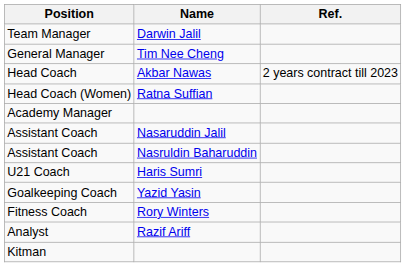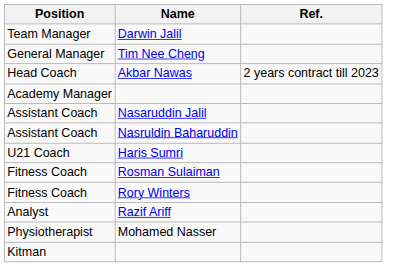- row: Head Coach (Women) | Ratna Suffian
- row: Goalkeeping Coach | Yazid Yasin
+ row: Fitness Coach | Rosman Sulaiman
+ row: Physiotherapist | Mohamed Nasser
